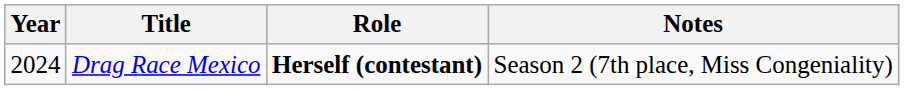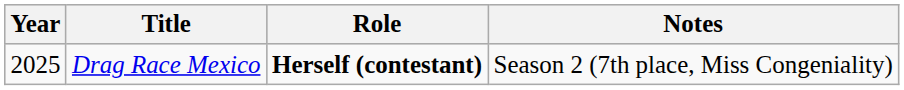Drag Race Mexico | Year: 2024 -> 2025
